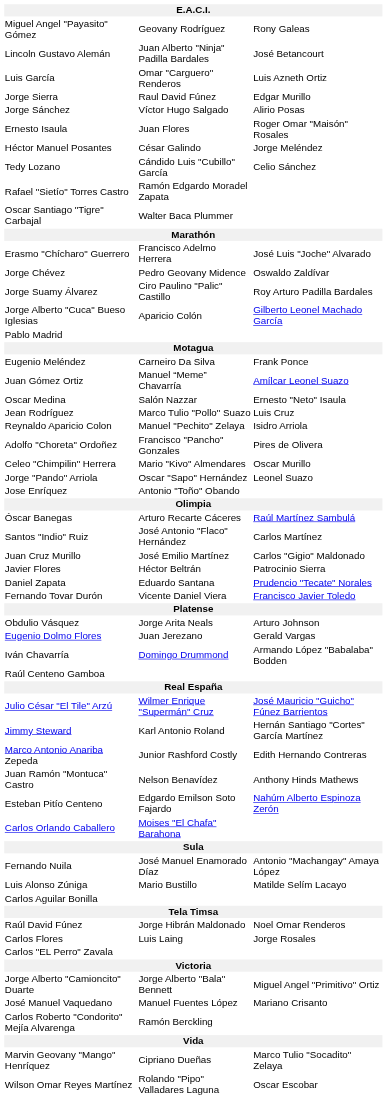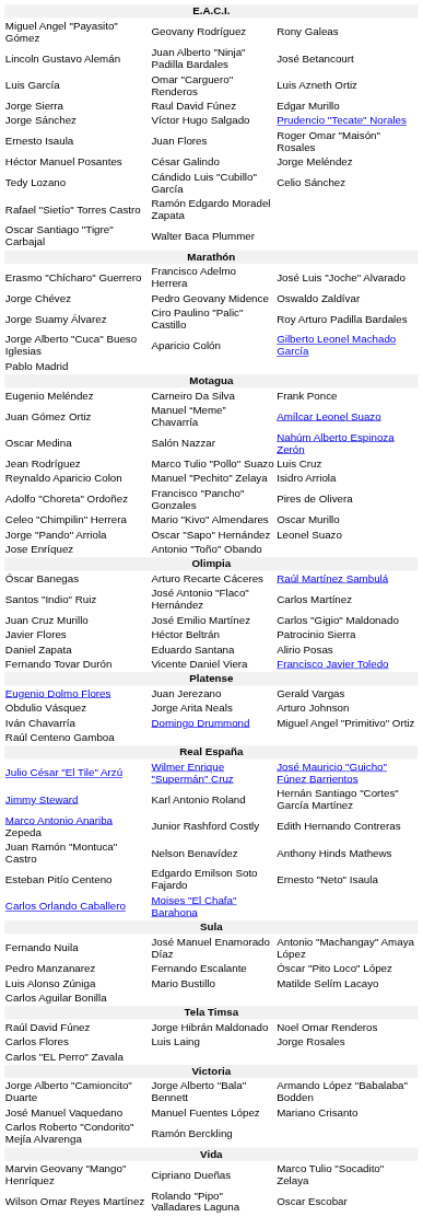Jorge Sánchez | column 3: Alirio Posas -> Prudencio "Tecate" Norales
Oscar Medina | column 3: Ernesto "Neto" Isaula -> Nahúm Alberto Espinoza Zerón
Daniel Zapata | column 3: Prudencio "Tecate" Norales -> Alirio Posas
rows swapped: Eugenio Dolmo Flores <-> Obdulio Vásquez
Iván Chavarría | column 3: Armando López "Babalaba" Bodden -> Miguel Angel "Primitivo" Ortiz
Esteban Pitío Centeno | column 3: Nahúm Alberto Espinoza Zerón -> Ernesto "Neto" Isaula
+ row: Pedro Manzanarez | Fernando Escalante | Óscar "Pito Loco" López
Jorge Alberto "Camioncito" Duarte | column 3: Miguel Angel "Primitivo" Ortiz -> Armando López "Babalaba" Bodden
